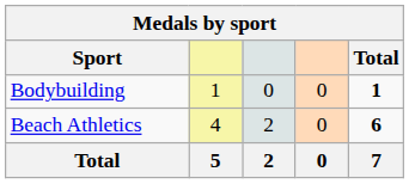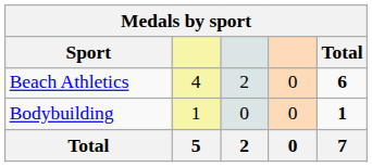rows swapped: Beach Athletics <-> Bodybuilding
